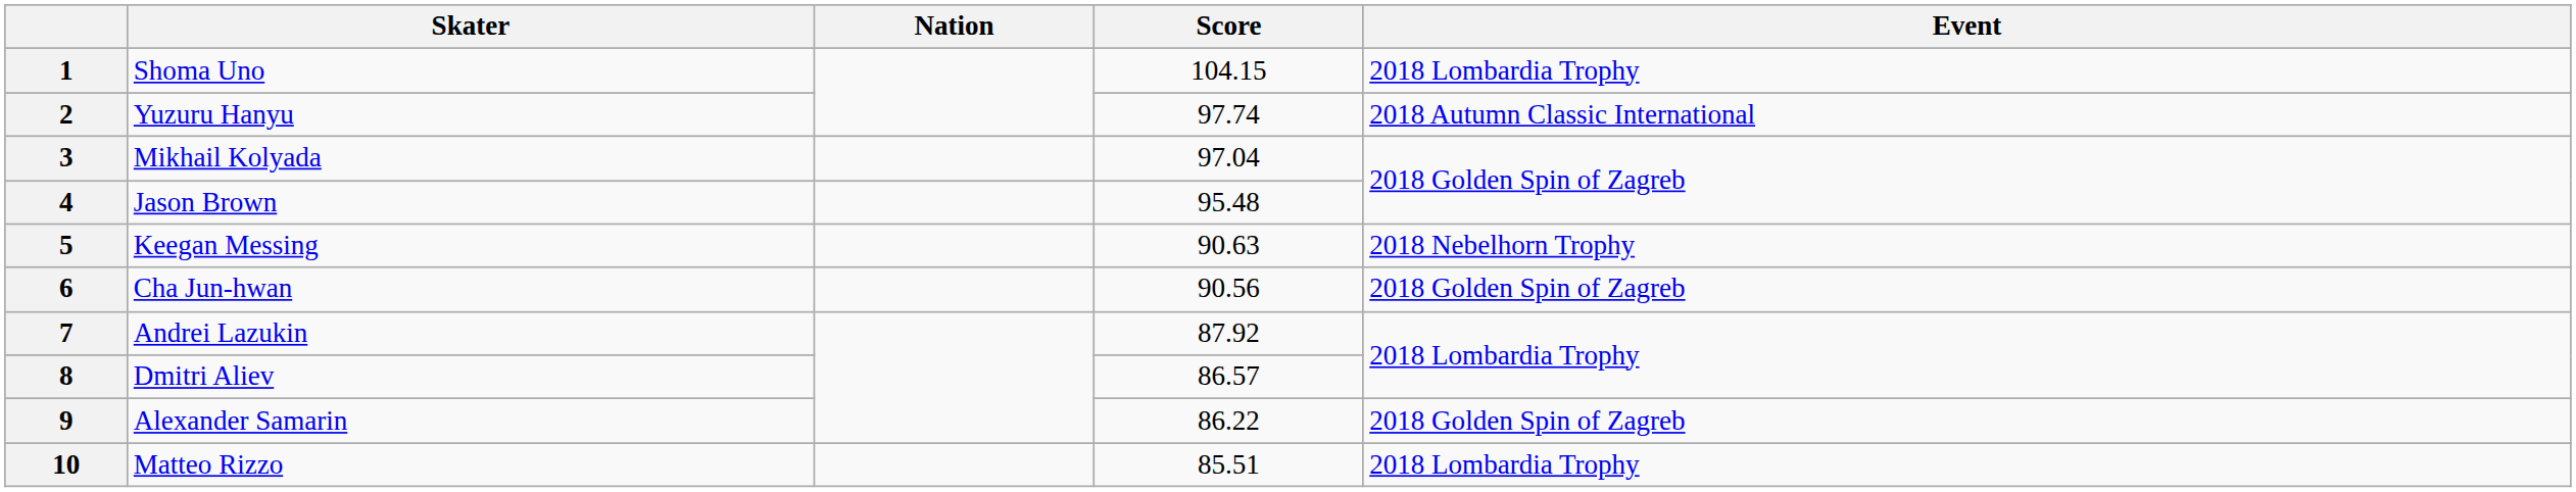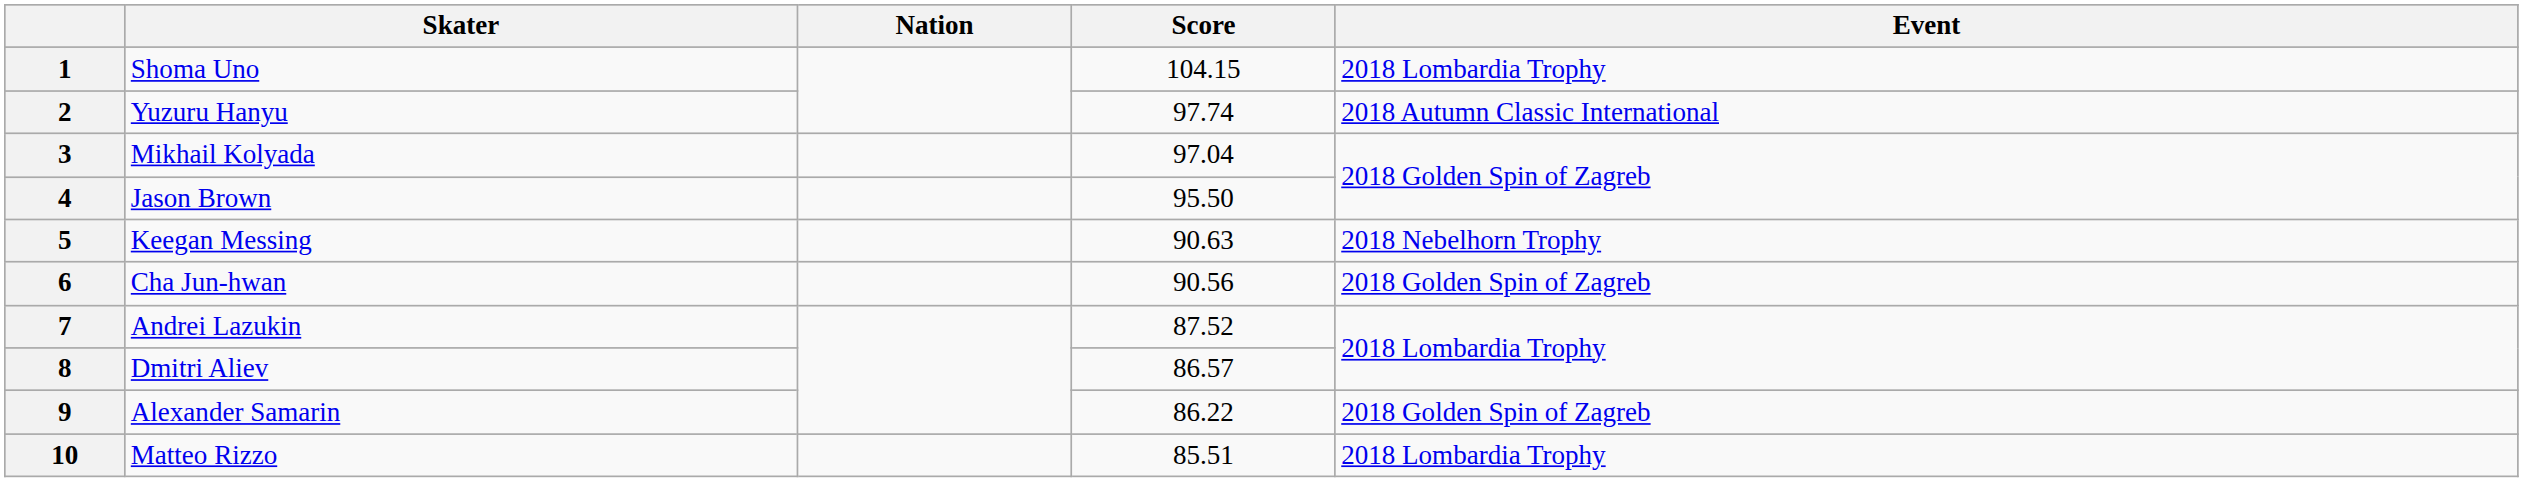4 | Score: 95.48 -> 95.50
7 | Score: 87.92 -> 87.52
